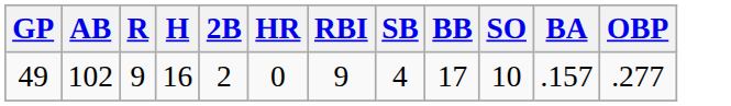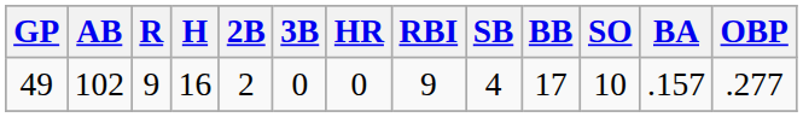+ column: 3B | 0
